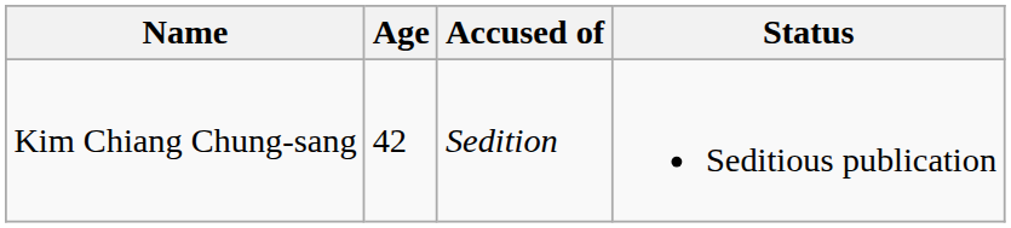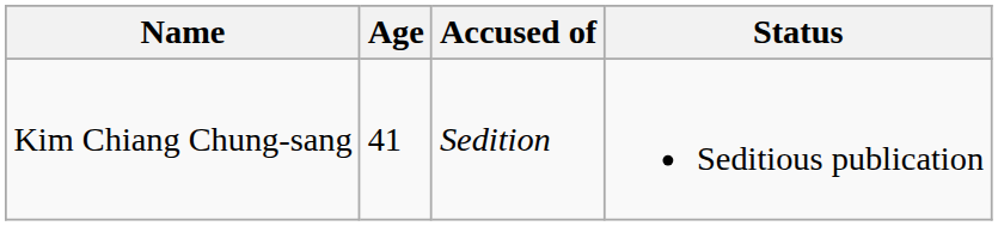Kim Chiang Chung-sang | Age: 42 -> 41
